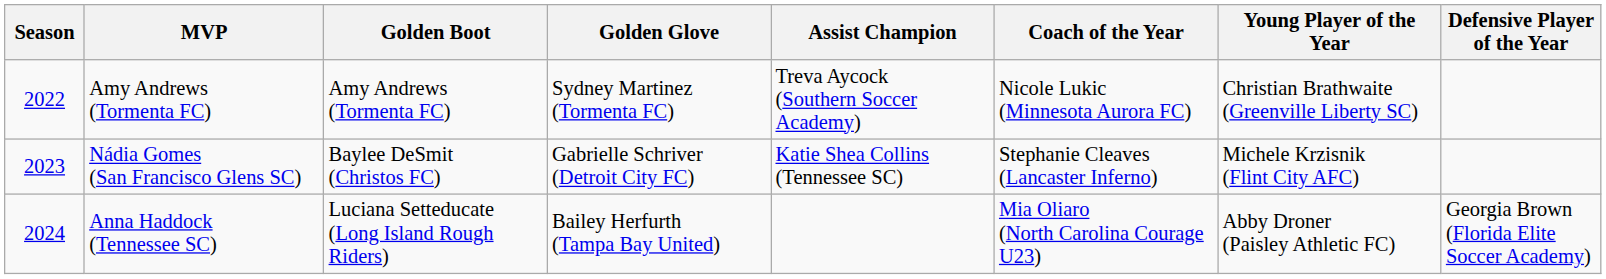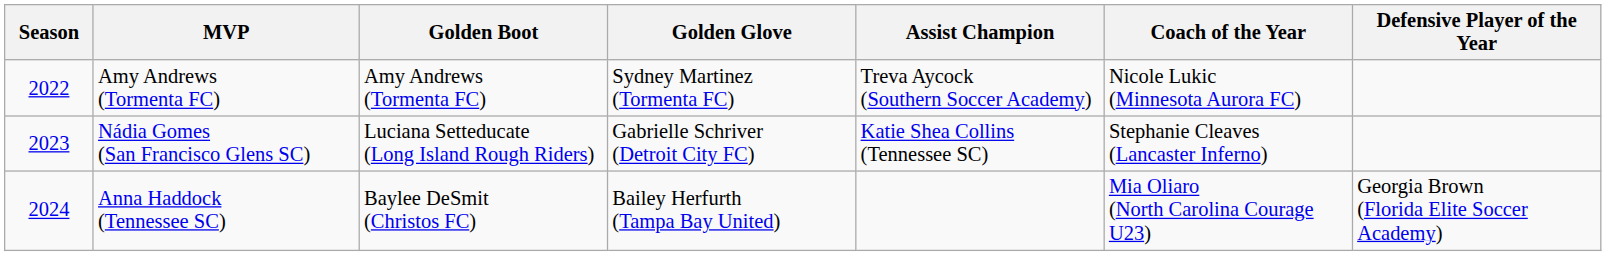- column: Young Player of the Year | Christian Brathwaite (Greenville Liberty SC) | Michele Krzisnik (Flint City AFC) | Abby Droner (Paisley Athletic FC)
Nádia Gomes (San Francisco Glens SC) | Golden Boot: Baylee DeSmit (Christos FC) -> Luciana Setteducate (Long Island Rough Riders)
Anna Haddock (Tennessee SC) | Golden Boot: Luciana Setteducate (Long Island Rough Riders) -> Baylee DeSmit (Christos FC)
